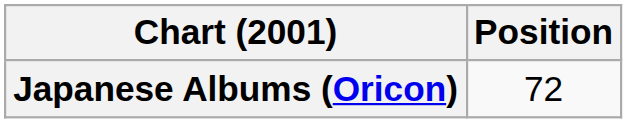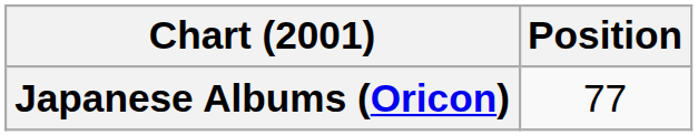Japanese Albums (Oricon) | Position: 72 -> 77
